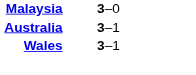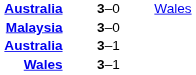+ row: Australia | 3–0 | Wales
